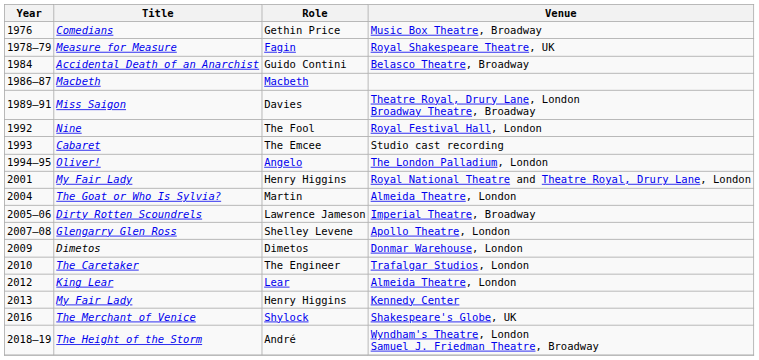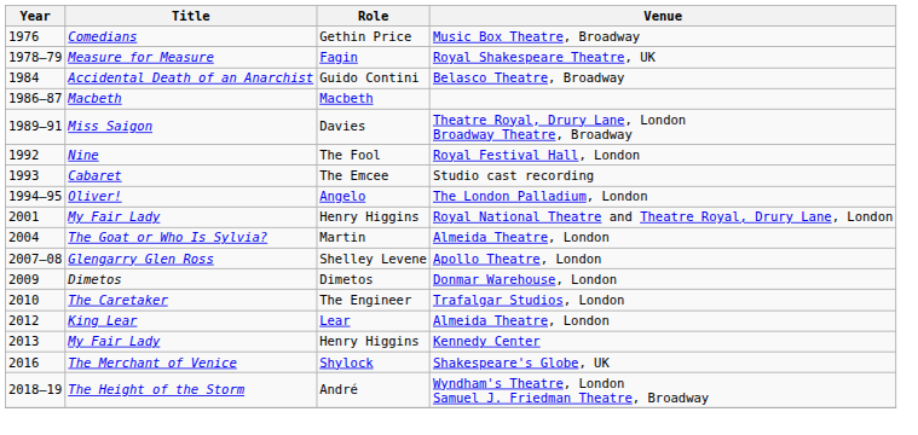- row: 2005–06 | Dirty Rotten Scoundrels | Lawrence Jameson | Imperial Theatre, Broadway
